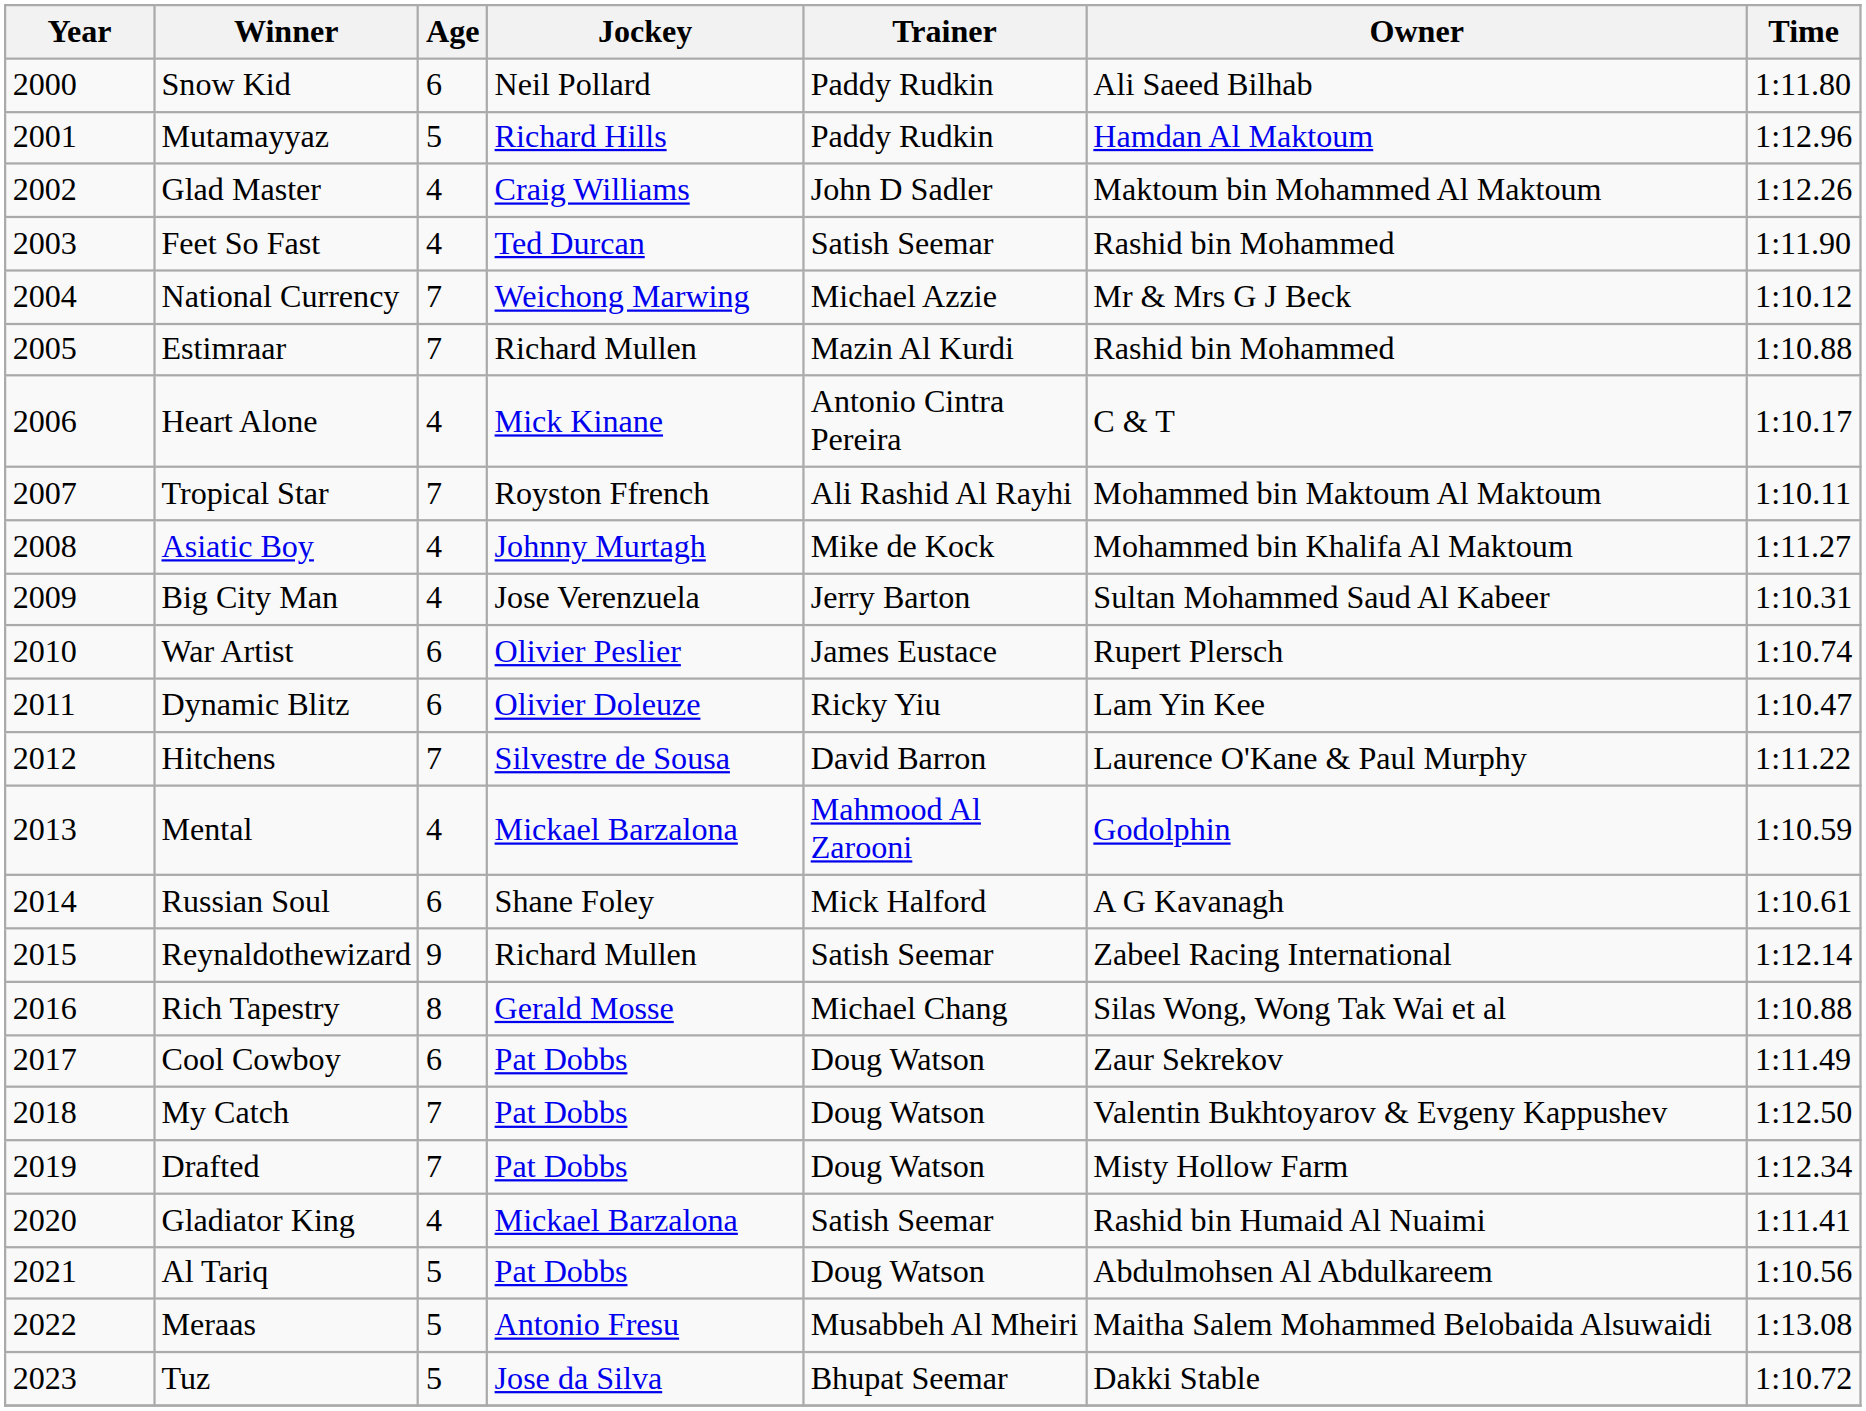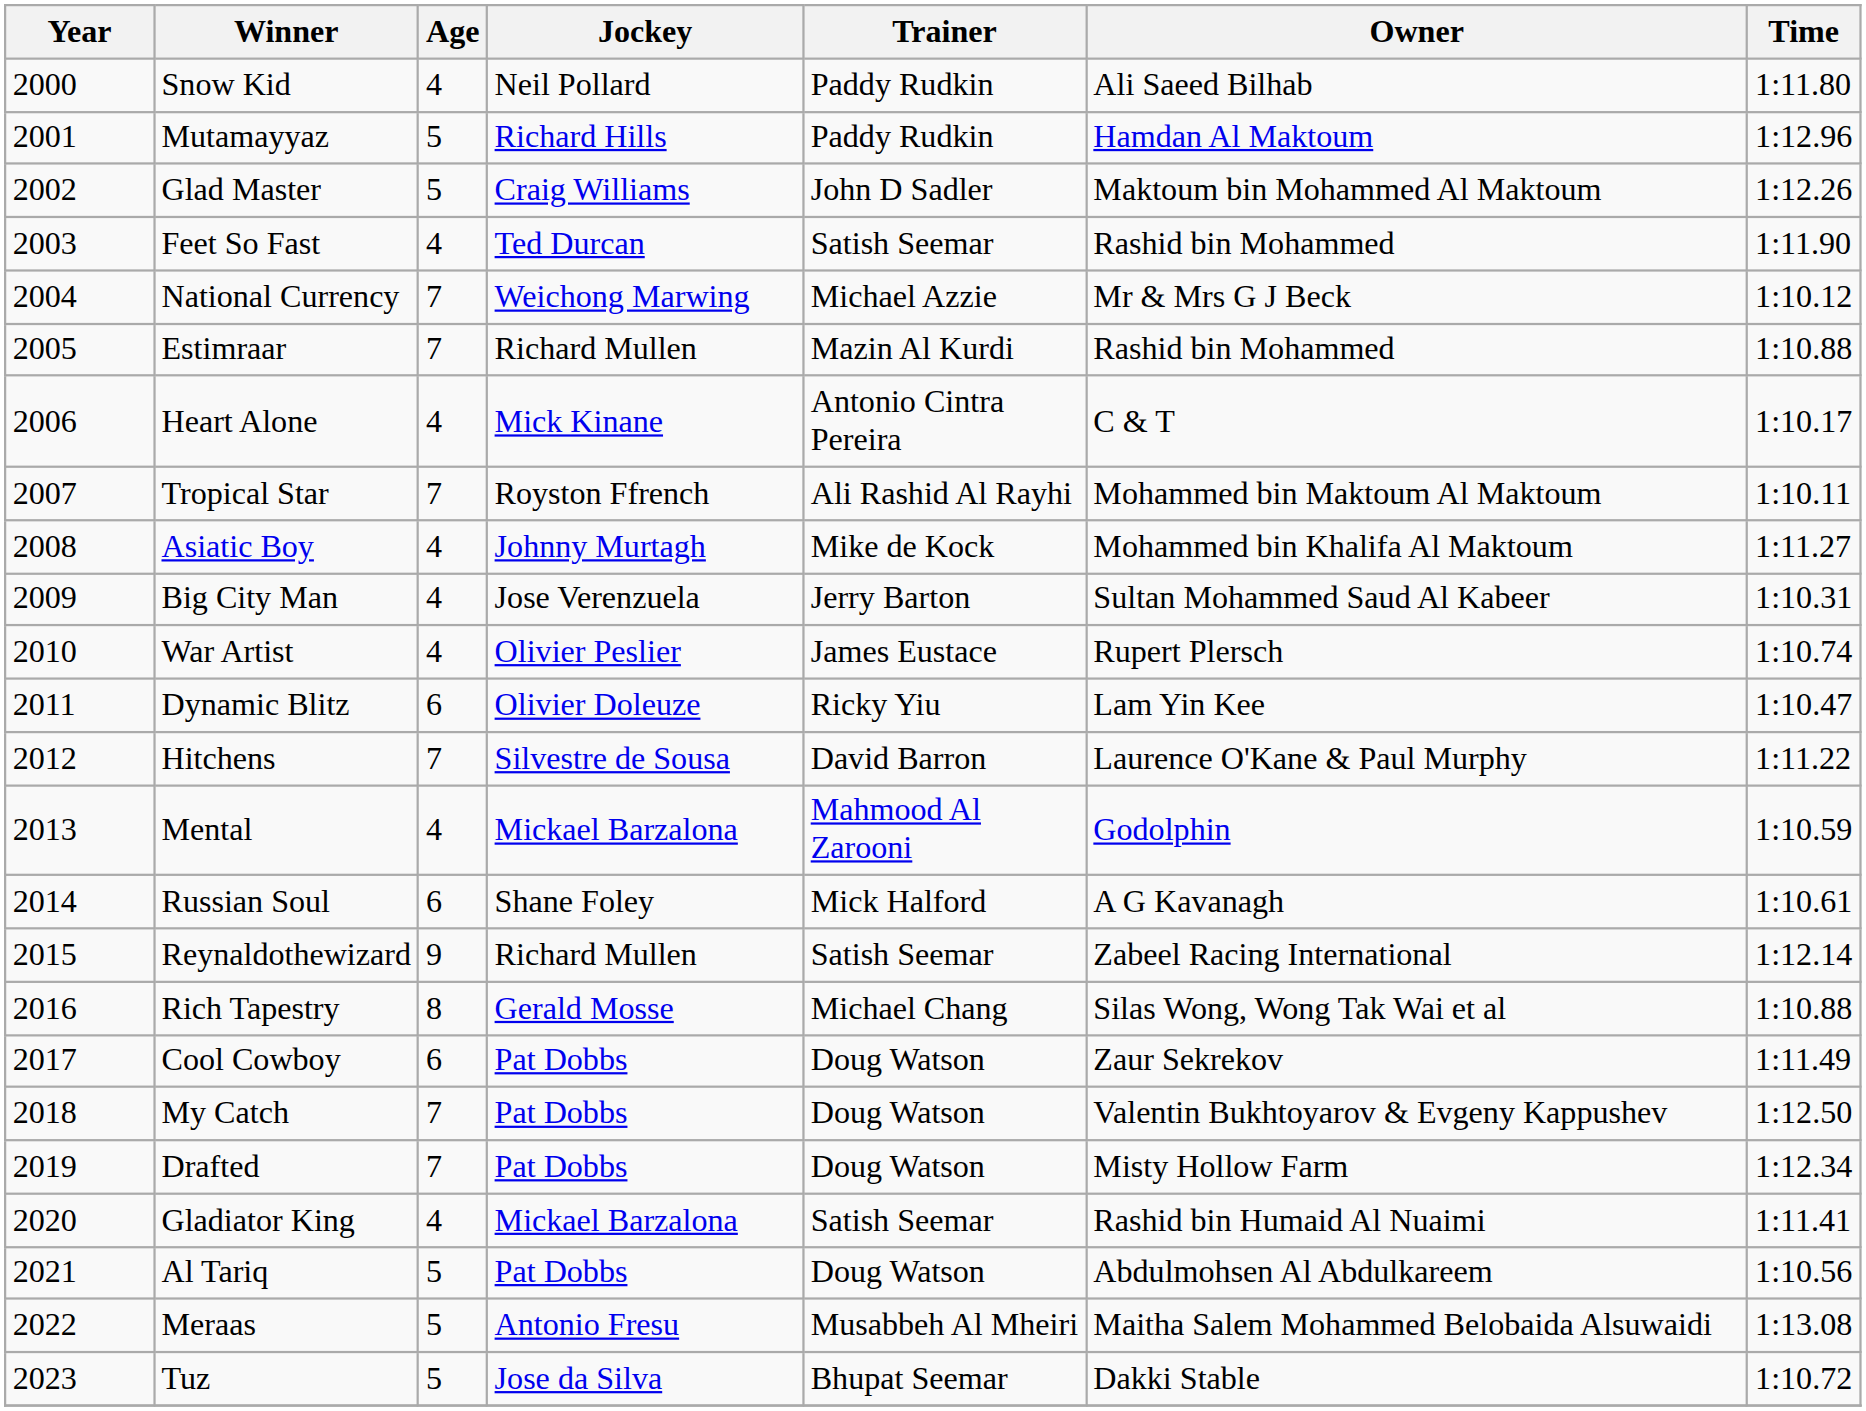Snow Kid | Age: 6 -> 4
Glad Master | Age: 4 -> 5
War Artist | Age: 6 -> 4
